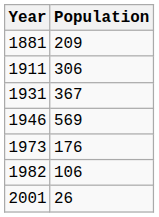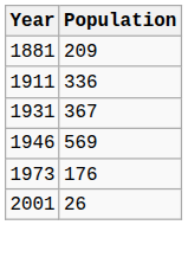1911 | Population: 306 -> 336
- row: 1982 | 106
